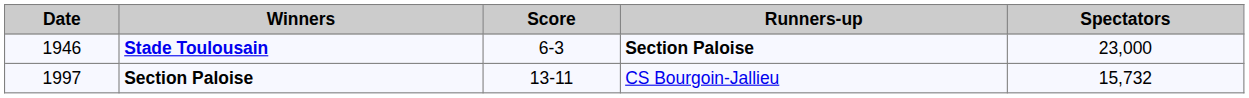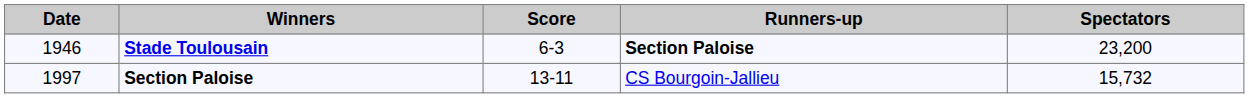Stade Toulousain | Spectators: 23,000 -> 23,200
